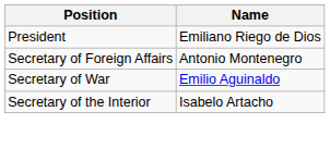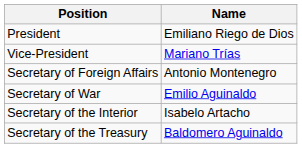+ row: Vice-President | Mariano Trías
+ row: Secretary of the Treasury | Baldomero Aguinaldo
